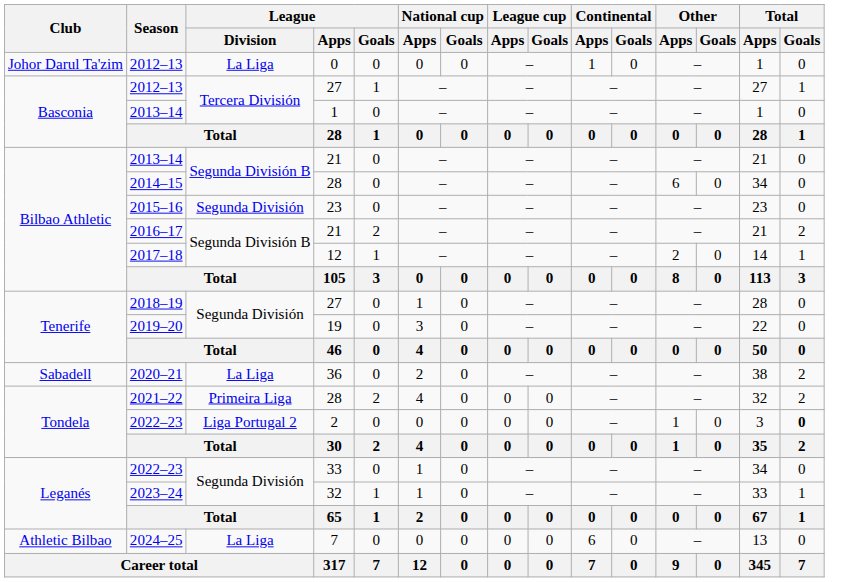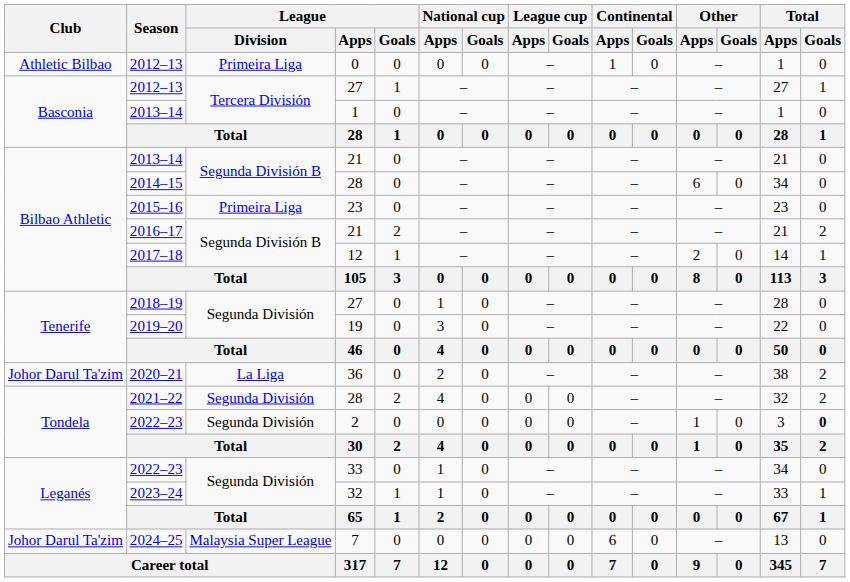2012–13 / 0 | Club: Johor Darul Ta'zim -> Athletic Bilbao
2012–13 / 0 | League / Division: La Liga -> Primeira Liga
2015–16 | League / Division: Segunda División -> Primeira Liga
2020–21 | Club: Sabadell -> Johor Darul Ta'zim
2021–22 | League / Division: Primeira Liga -> Segunda División
2022–23 / 2 | League / Division: Liga Portugal 2 -> Segunda División
2024–25 | Club: Athletic Bilbao -> Johor Darul Ta'zim
2024–25 | League / Division: La Liga -> Malaysia Super League
